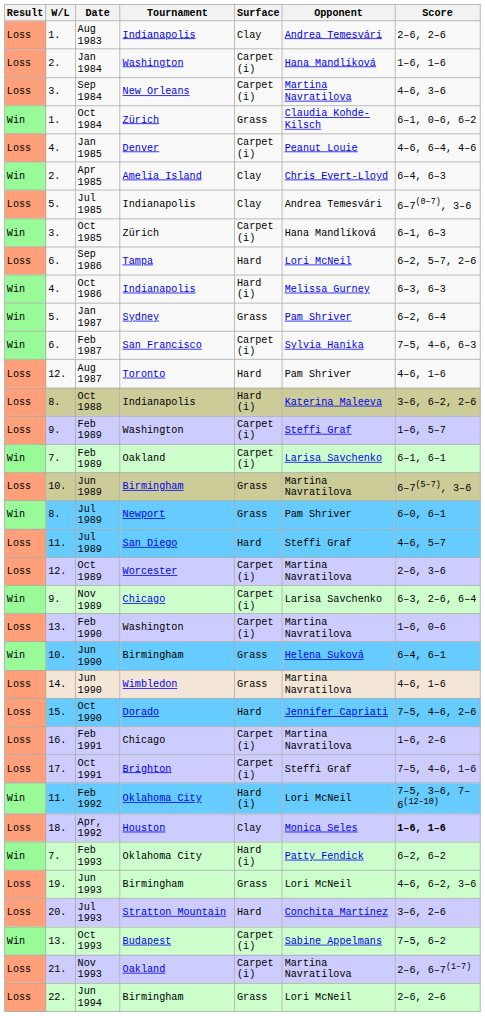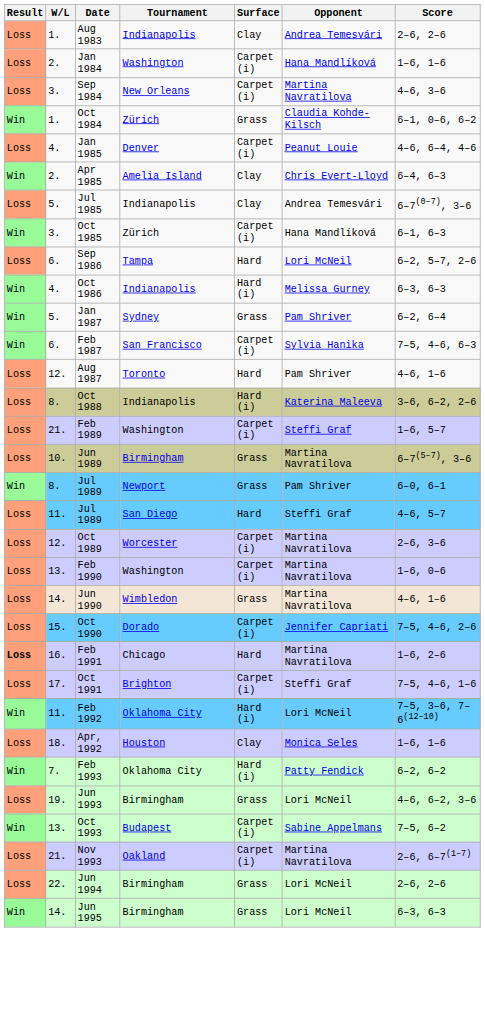Feb 1989 / Washington | W/L: 9. -> 21.
- row: Win | 7. | Feb 1989 | Oakland | Carpet (i) | Larisa Savchenko | 6–1, 6–1
- row: Win | 9. | Nov 1989 | Chicago | Carpet (i) | Larisa Savchenko | 6–3, 2–6, 6–4
- row: Win | 10. | Jun 1990 | Birmingham | Grass | Helena Suková | 6–4, 6–1
Oct 1990 | Surface: Hard -> Carpet (i)
Feb 1991 | Result: normal -> bold
Feb 1991 | Surface: Carpet (i) -> Hard
Apr, 1992 | Score: bold -> normal
- row: Loss | 20. | Jul 1993 | Stratton Mountain | Hard | Conchita Martínez | 3–6, 2–6
+ row: Win | 14. | Jun 1995 | Birmingham | Grass | Lori McNeil | 6–3, 6–3
